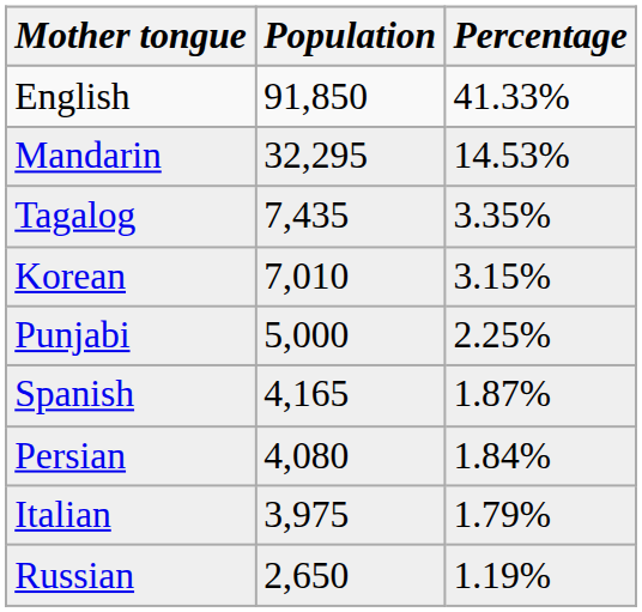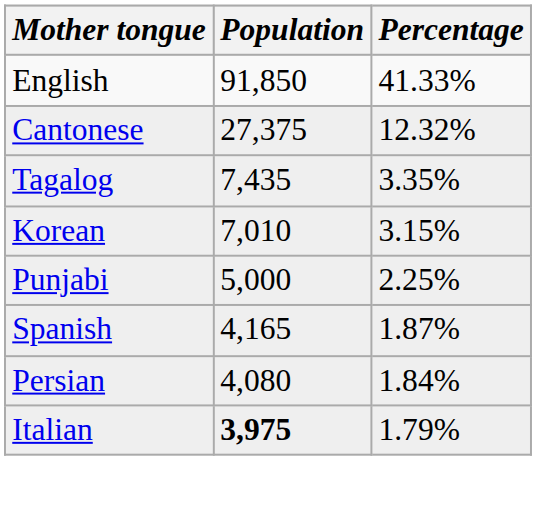- row: Mandarin | 32,295 | 14.53%
+ row: Cantonese | 27,375 | 12.32%
Italian | Population: normal -> bold
- row: Russian | 2,650 | 1.19%
